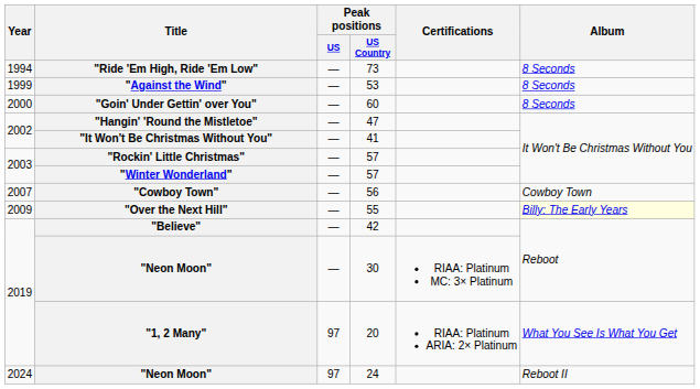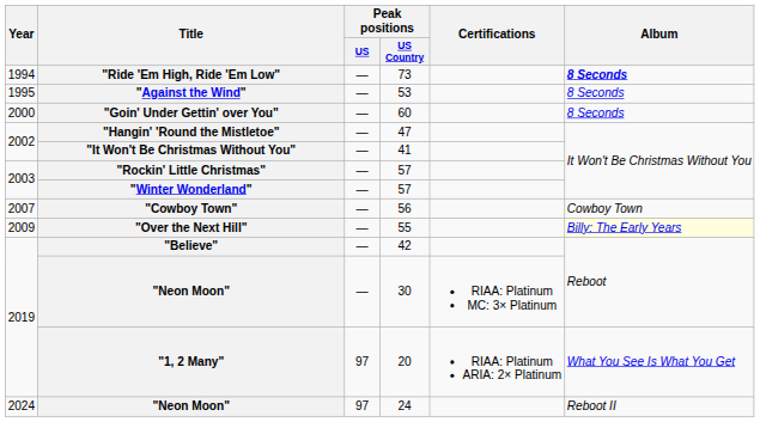"Ride 'Em High, Ride 'Em Low" | Album: normal -> bold
"Against the Wind" | Year: 1999 -> 1995
